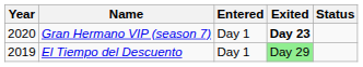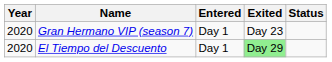Gran Hermano VIP (season 7) | Exited: bold -> normal
El Tiempo del Descuento | Year: 2019 -> 2020
